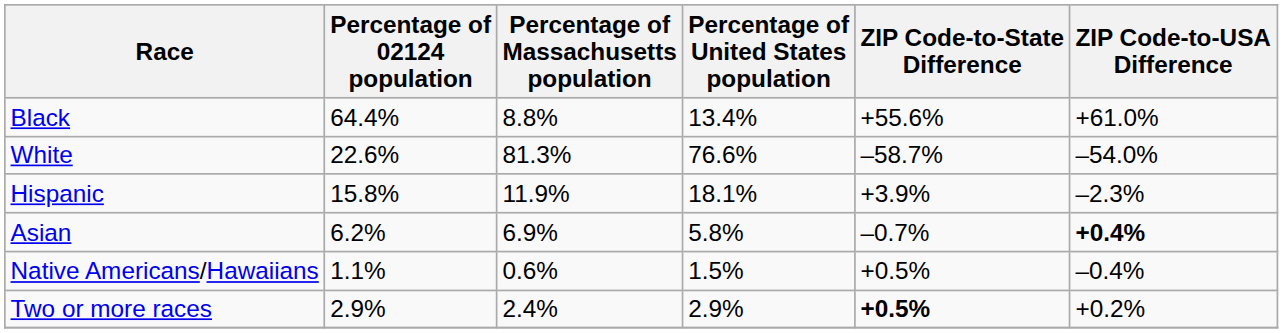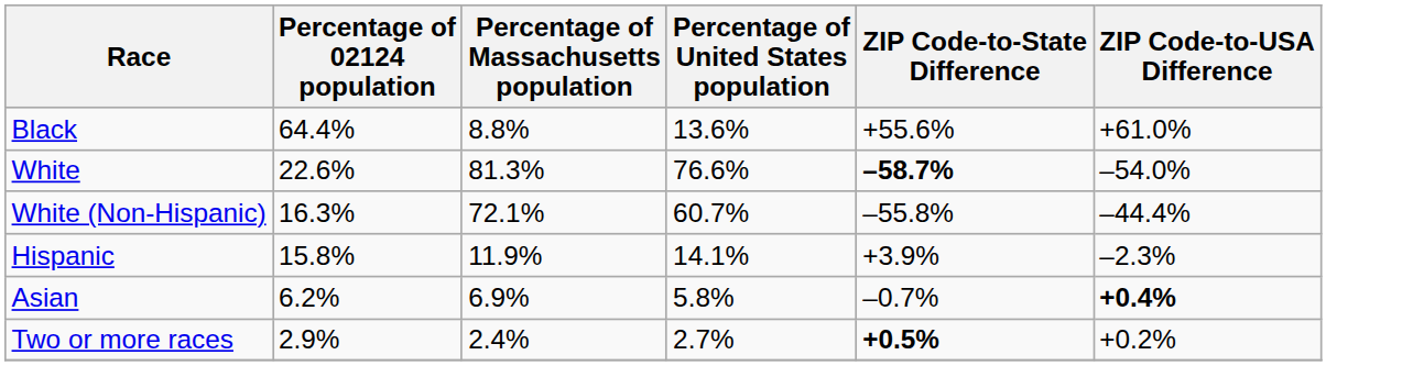Black | Percentage of United States population: 13.4% -> 13.6%
White | ZIP Code-to-State Difference: normal -> bold
+ row: White (Non-Hispanic) | 16.3% | 72.1% | 60.7% | –55.8% | –44.4%
Hispanic | Percentage of United States population: 18.1% -> 14.1%
- row: Native Americans/Hawaiians | 1.1% | 0.6% | 1.5% | +0.5% | –0.4%
Two or more races | Percentage of United States population: 2.9% -> 2.7%
